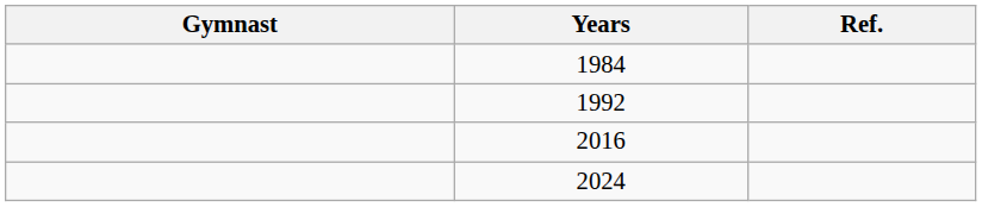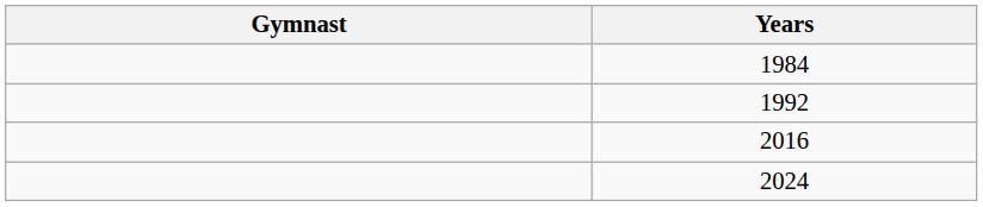- column: Ref.
